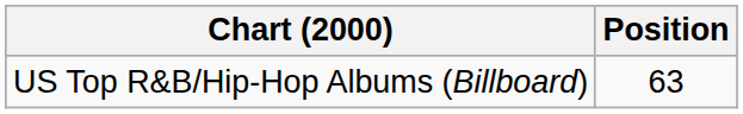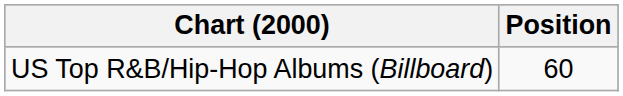US Top R&B/Hip-Hop Albums (Billboard) | Position: 63 -> 60
